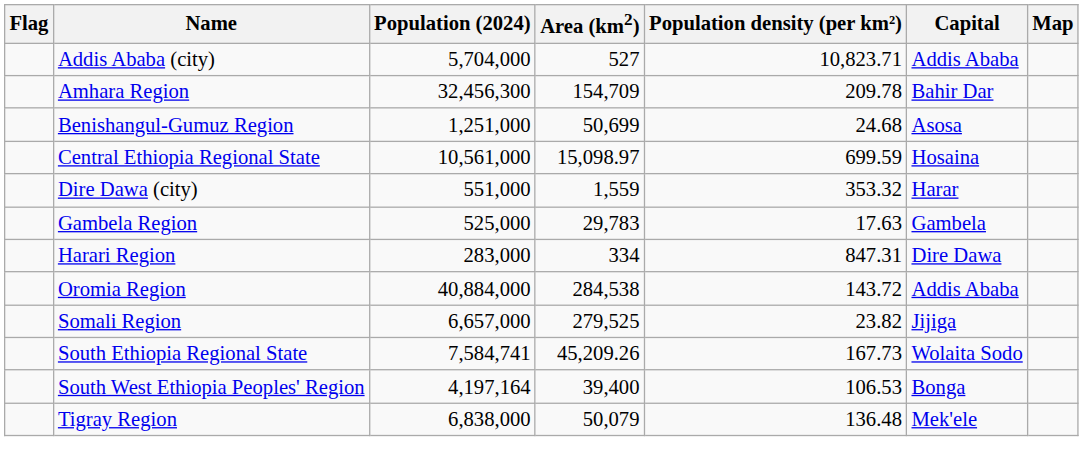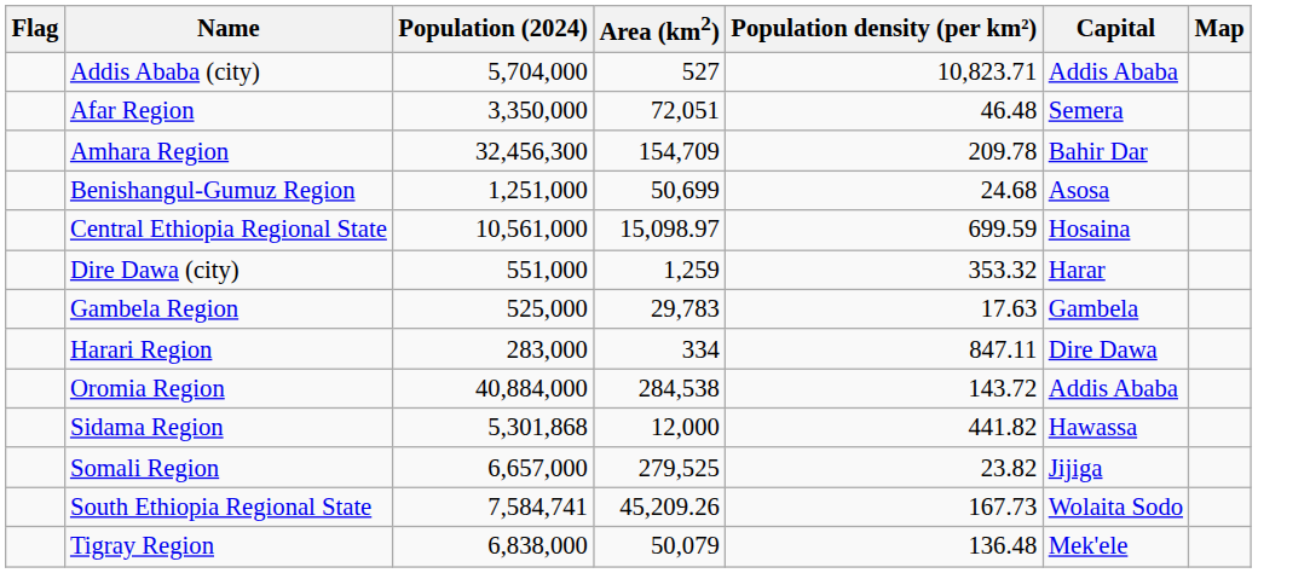+ row: Afar Region | 3,350,000 | 72,051 | 46.48 | Semera
Dire Dawa (city) | Area (km2): 1,559 -> 1,259
Harari Region | Population density (per km²): 847.31 -> 847.11
+ row: Sidama Region | 5,301,868 | 12,000 | 441.82 | Hawassa
- row: South West Ethiopia Peoples' Region | 4,197,164 | 39,400 | 106.53 | Bonga
